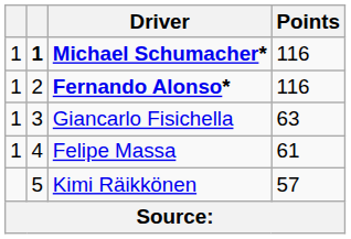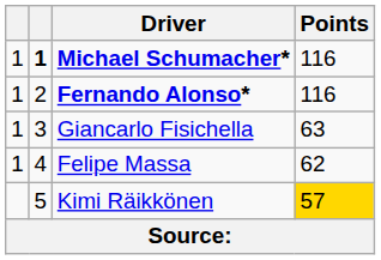Felipe Massa | Points: 61 -> 62
Kimi Räikkönen | Points: no background -> gold background
